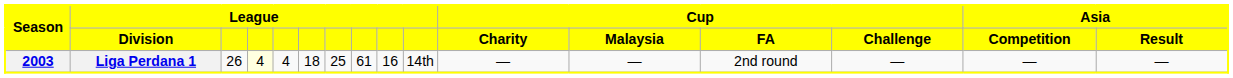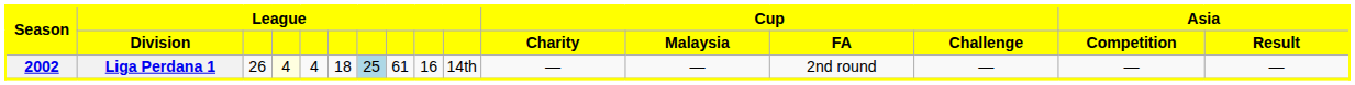Liga Perdana 1 | Season: 2003 -> 2002
Liga Perdana 1 | column 7: no background -> lightblue background
